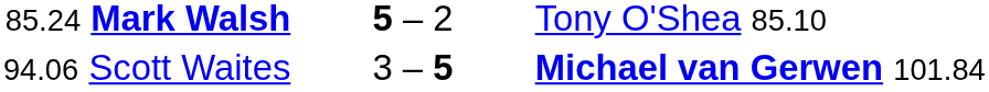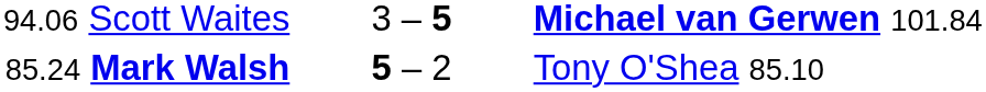rows swapped: 85.24 Mark Walsh <-> 94.06 Scott Waites
